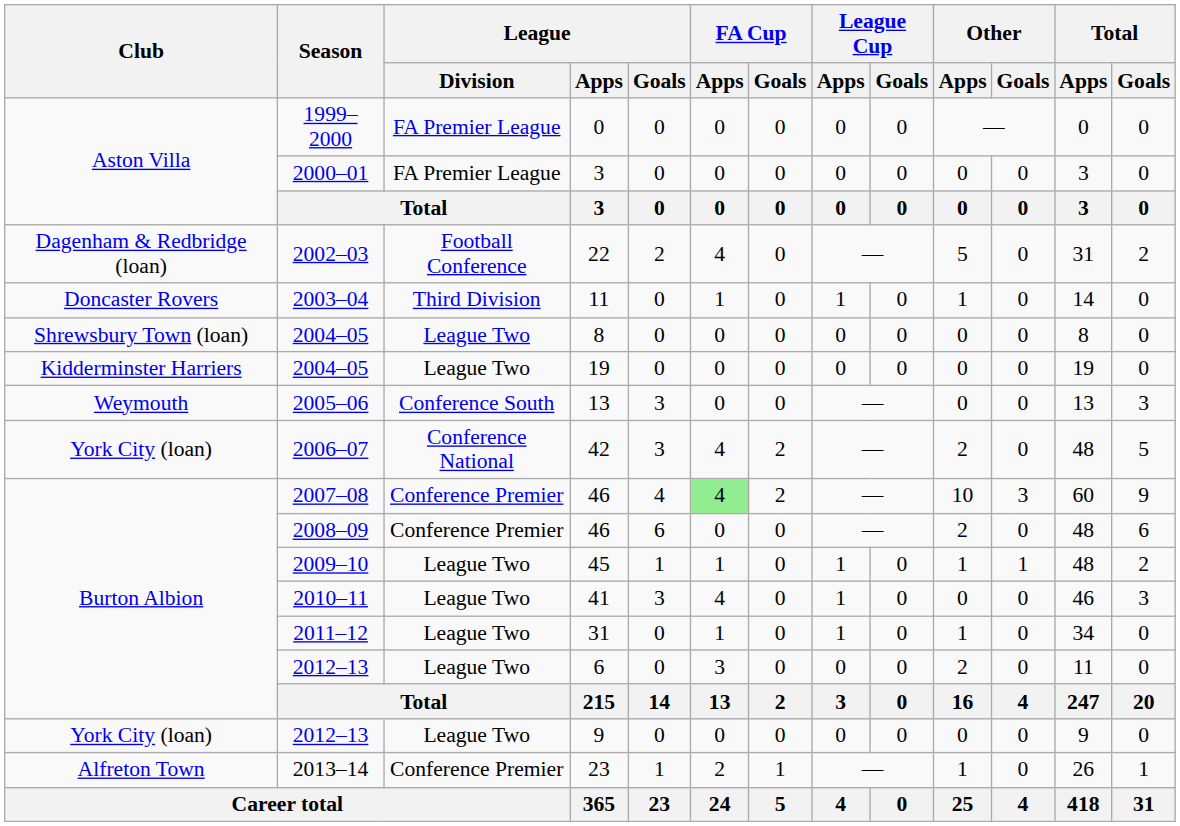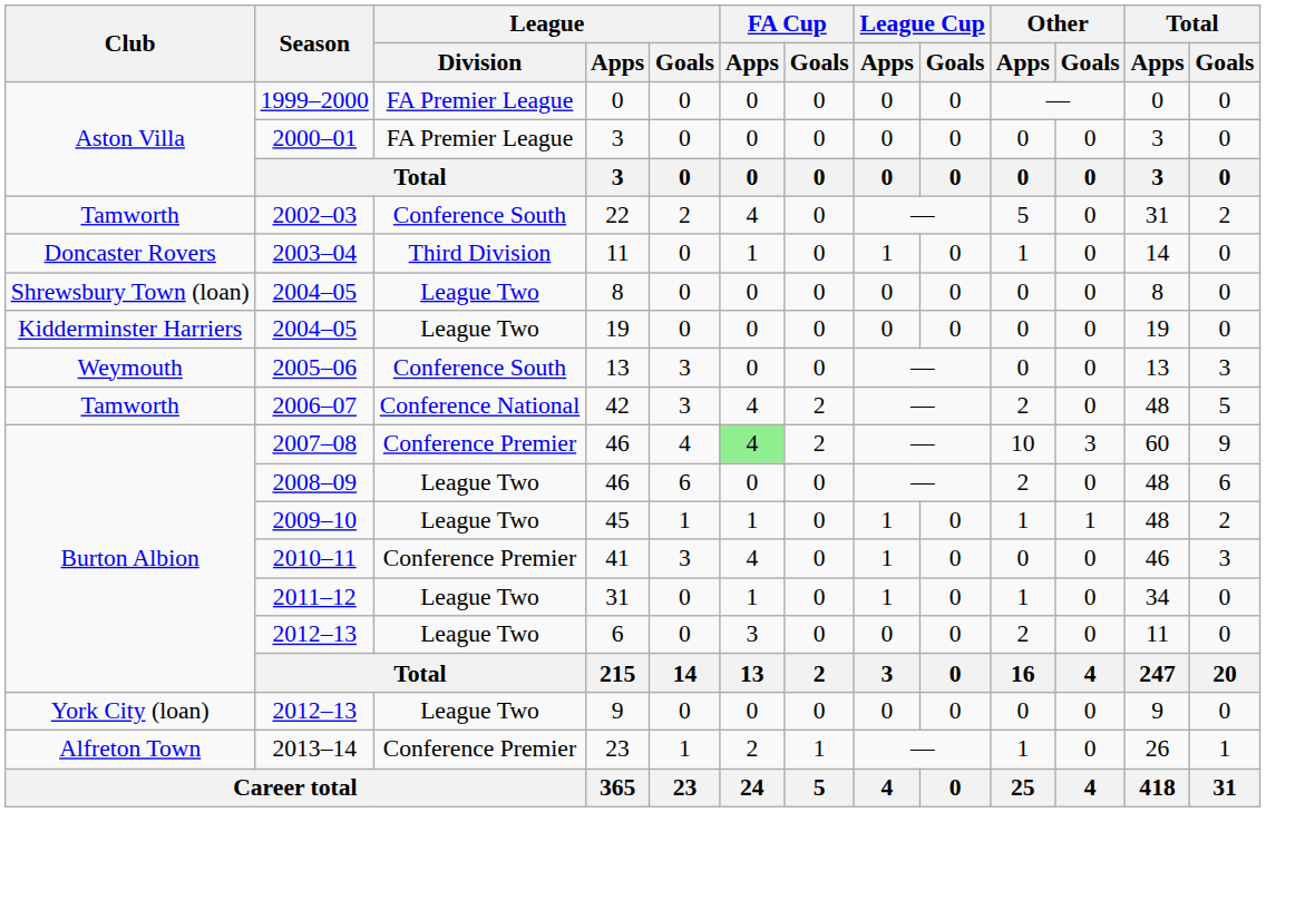22 | Club: Dagenham & Redbridge (loan) -> Tamworth
22 | League / Division: Football Conference -> Conference South
42 | Club: York City (loan) -> Tamworth
2008–09 / 46 | League / Division: Conference Premier -> League Two
41 | League / Division: League Two -> Conference Premier
